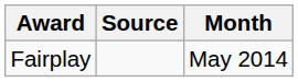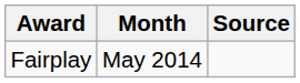columns swapped: Month <-> Source
